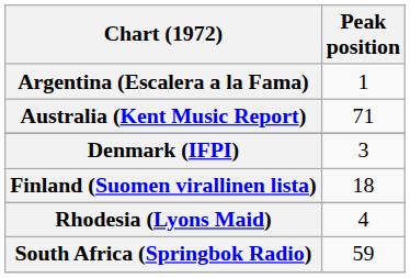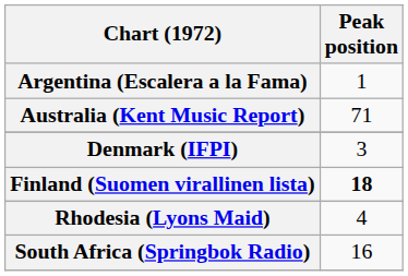Finland (Suomen virallinen lista) | Peak position: normal -> bold
South Africa (Springbok Radio) | Peak position: 59 -> 16
